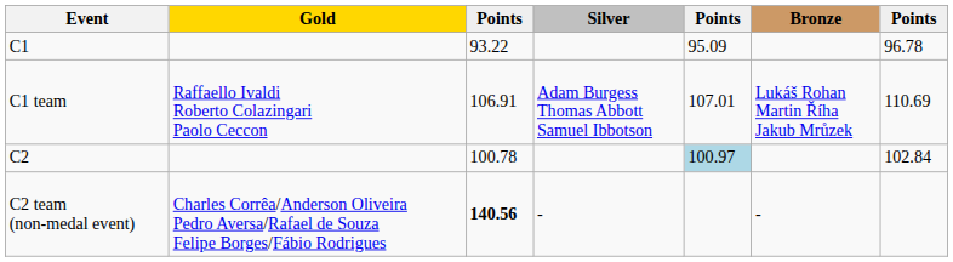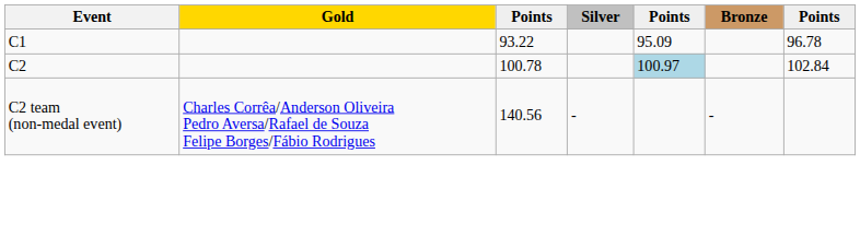- row: C1 team | Raffaello Ivaldi Roberto Colazingari Paolo Ceccon | 106.91 | Adam Burgess Thomas Abbott Samuel Ibbotson | 107.01 | Lukáš Rohan Martin Říha Jakub Mrůzek | 110.69
C2 team (non-medal event) | column 3: bold -> normal
